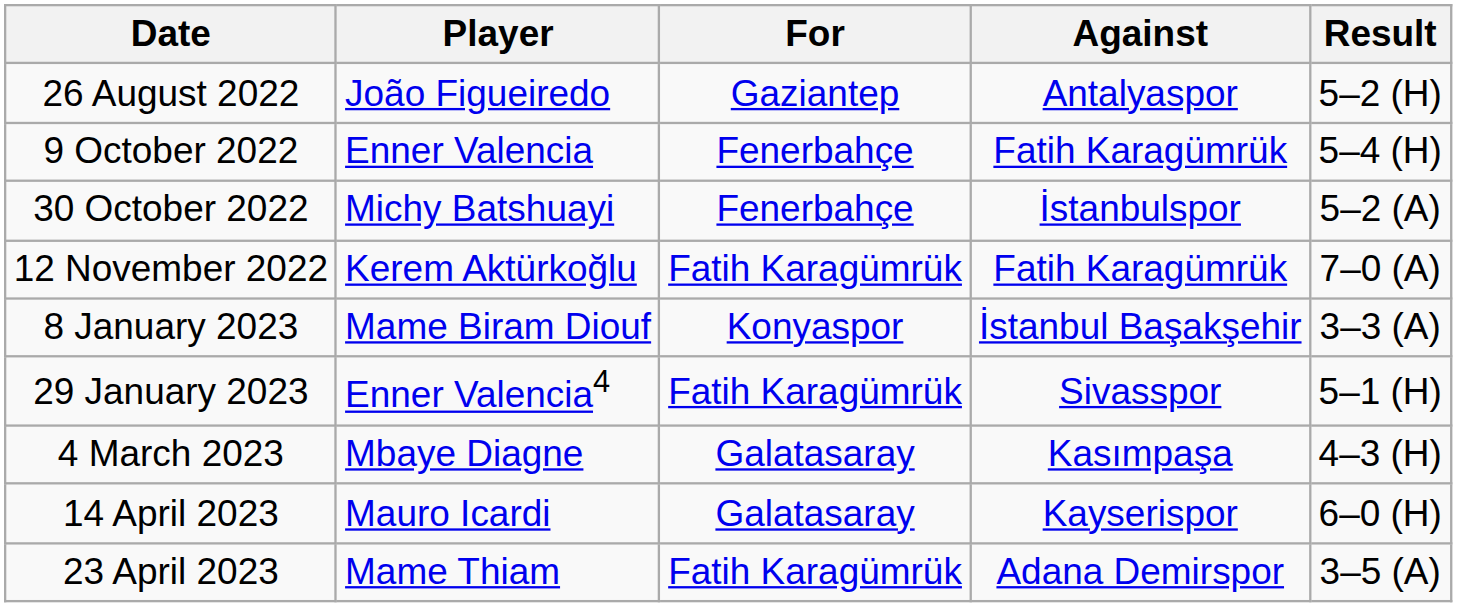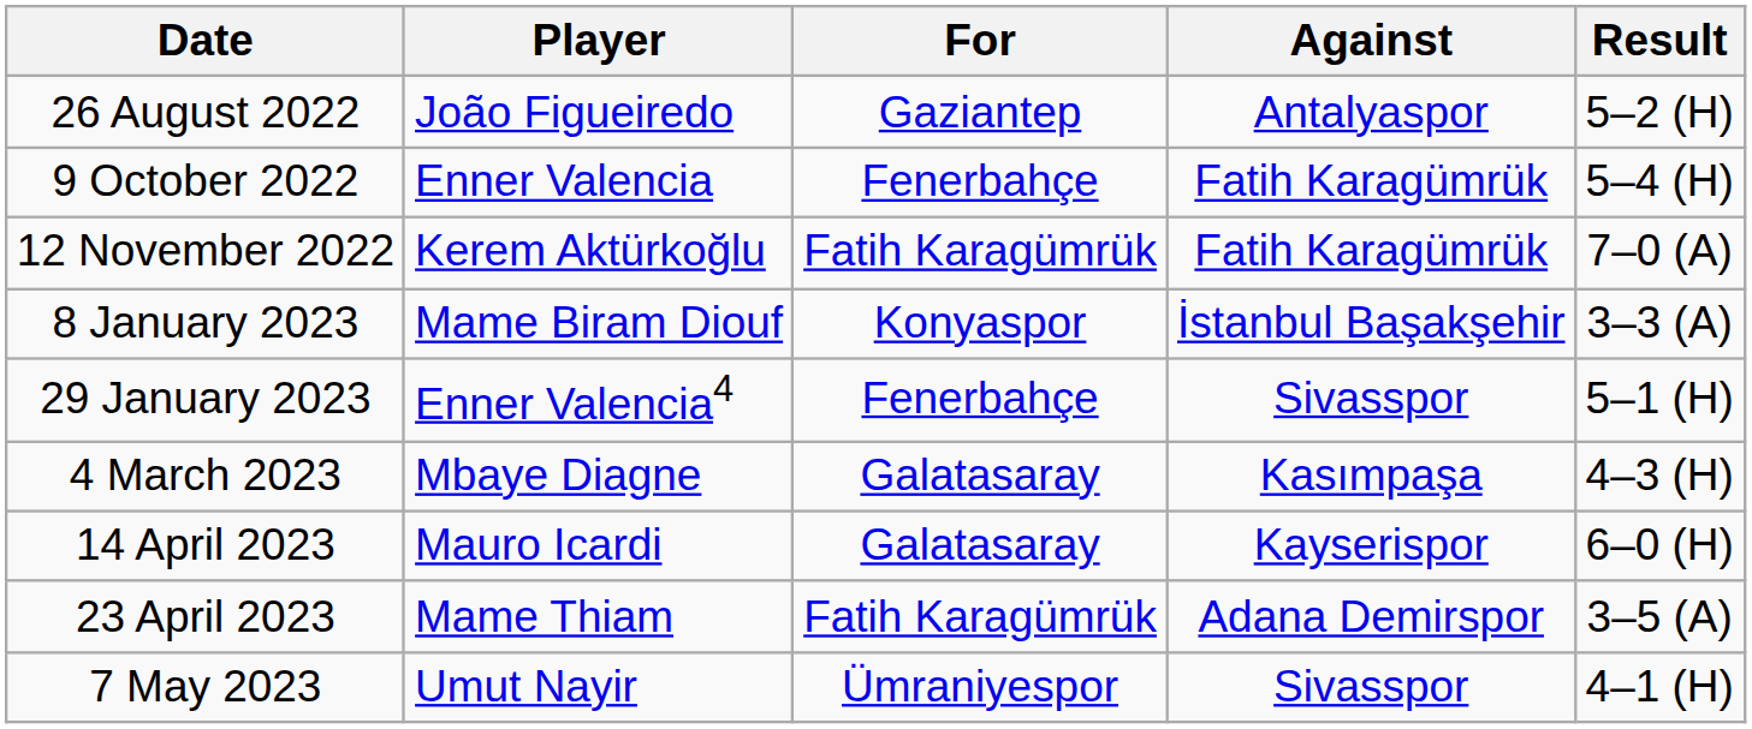- row: 30 October 2022 | Michy Batshuayi | Fenerbahçe | İstanbulspor | 5–2 (A)
29 January 2023 | For: Fatih Karagümrük -> Fenerbahçe
+ row: 7 May 2023 | Umut Nayir | Ümraniyespor | Sivasspor | 4–1 (H)
